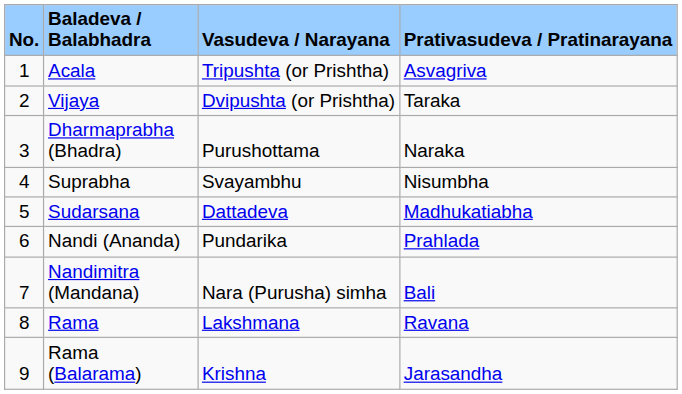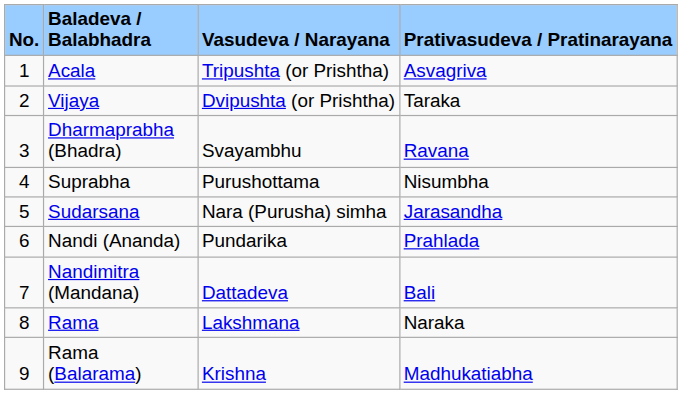Dharmaprabha (Bhadra) | column 3: Purushottama -> Svayambhu
Dharmaprabha (Bhadra) | column 4: Naraka -> Ravana
Suprabha | column 3: Svayambhu -> Purushottama
Sudarsana | column 3: Dattadeva -> Nara (Purusha) simha
Sudarsana | column 4: Madhukatiabha -> Jarasandha
Nandimitra (Mandana) | column 3: Nara (Purusha) simha -> Dattadeva
Rama | column 4: Ravana -> Naraka
Rama (Balarama) | column 4: Jarasandha -> Madhukatiabha
